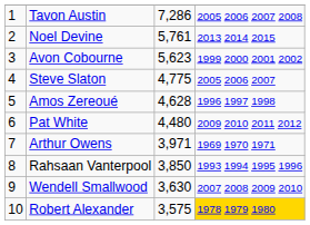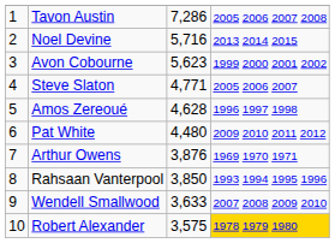Noel Devine | column 3: 5,761 -> 5,716
Steve Slaton | column 3: 4,775 -> 4,771
Arthur Owens | column 3: 3,971 -> 3,876
Wendell Smallwood | column 3: 3,630 -> 3,633
